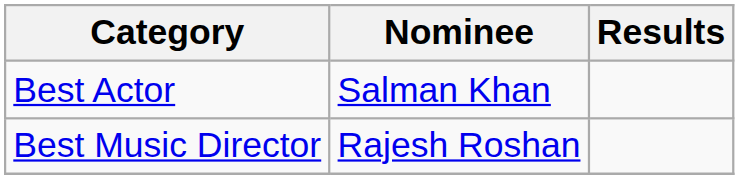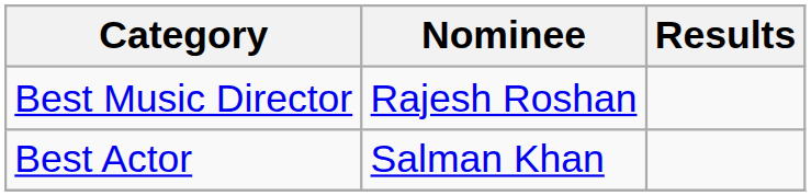rows swapped: Best Actor <-> Best Music Director
